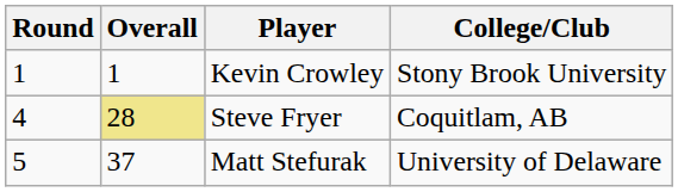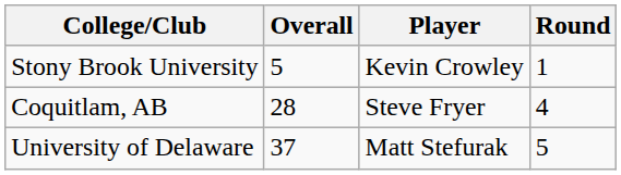columns swapped: Round <-> College/Club
Kevin Crowley | Overall: 1 -> 5
Steve Fryer | Overall: khaki background -> no background
